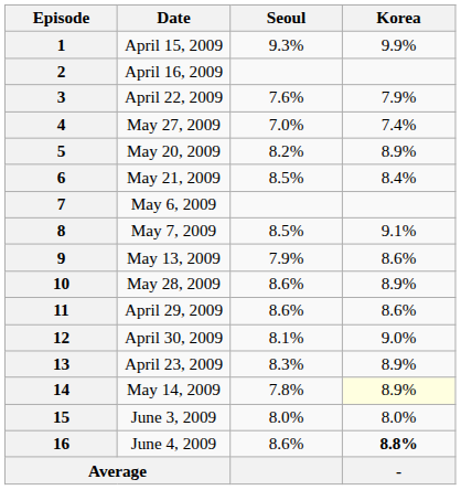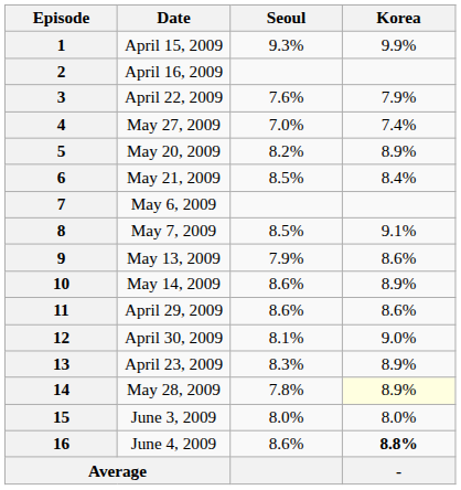10 | Date: May 28, 2009 -> May 14, 2009
14 | Date: May 14, 2009 -> May 28, 2009
